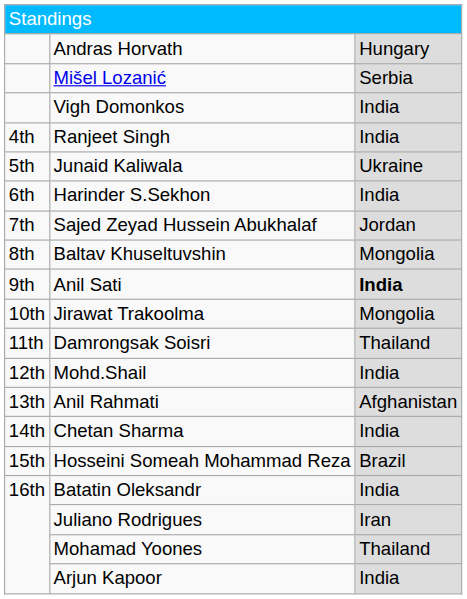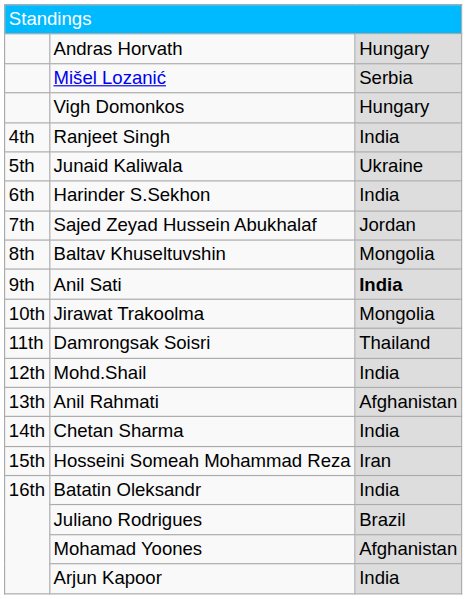Vigh Domonkos | column 3: India -> Hungary
Hosseini Someah Mohammad Reza | column 3: Brazil -> Iran
Juliano Rodrigues | column 3: Iran -> Brazil
Mohamad Yoones | column 3: Thailand -> Afghanistan
